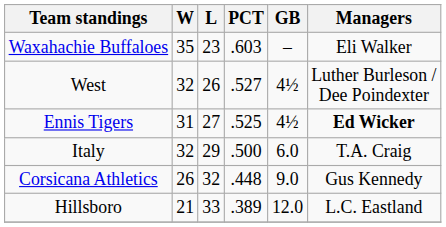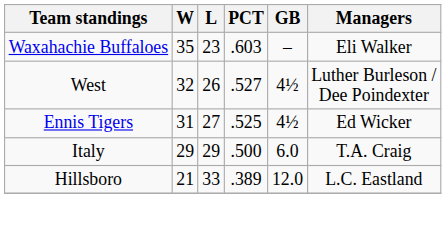Ennis Tigers | Managers: bold -> normal
Italy | W: 32 -> 29
- row: Corsicana Athletics | 26 | 32 | .448 | 9.0 | Gus Kennedy
